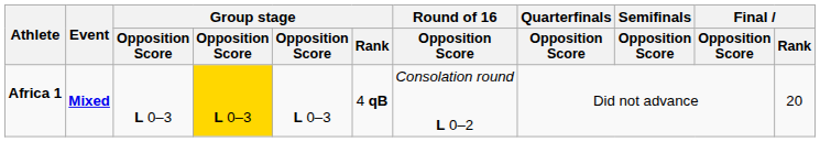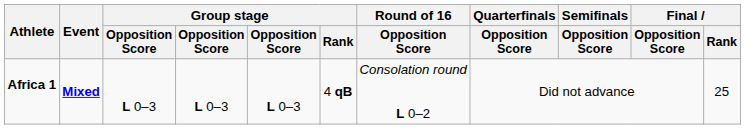Africa 1 | column 4: gold background -> no background
Africa 1 | Final / Rank: 20 -> 25
